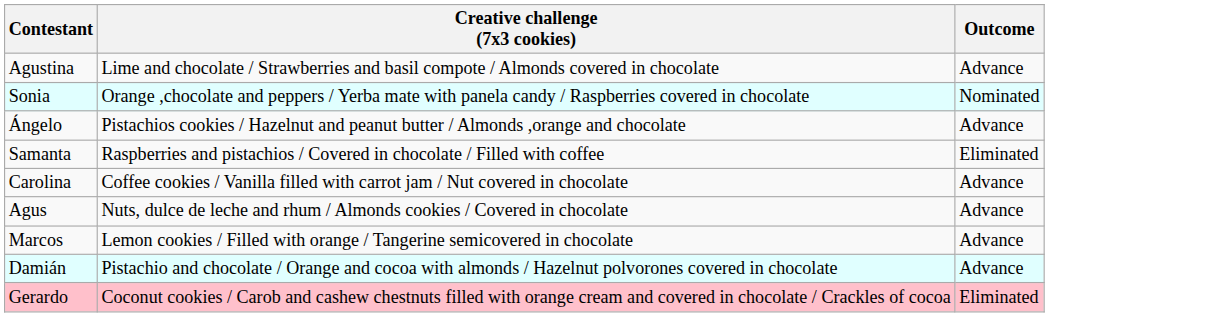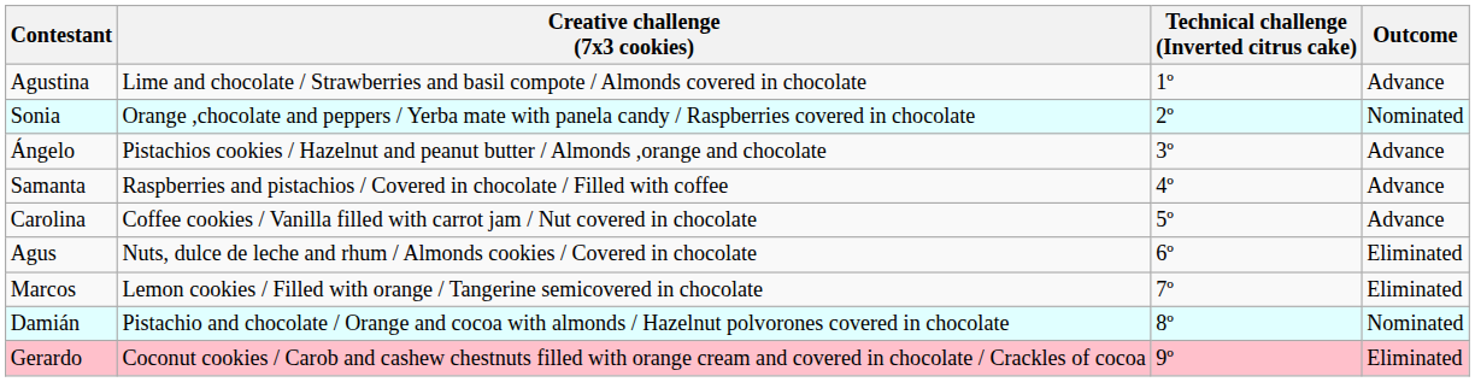+ column: Technical challenge (Inverted citrus cake) | 1º | 2º | 3º | 4º | 5º | 6º | 7º | 8º | 9º
Samanta | Outcome: Eliminated -> Advance
Agus | Outcome: Advance -> Eliminated
Marcos | Outcome: Advance -> Eliminated
Damián | Outcome: Advance -> Nominated
